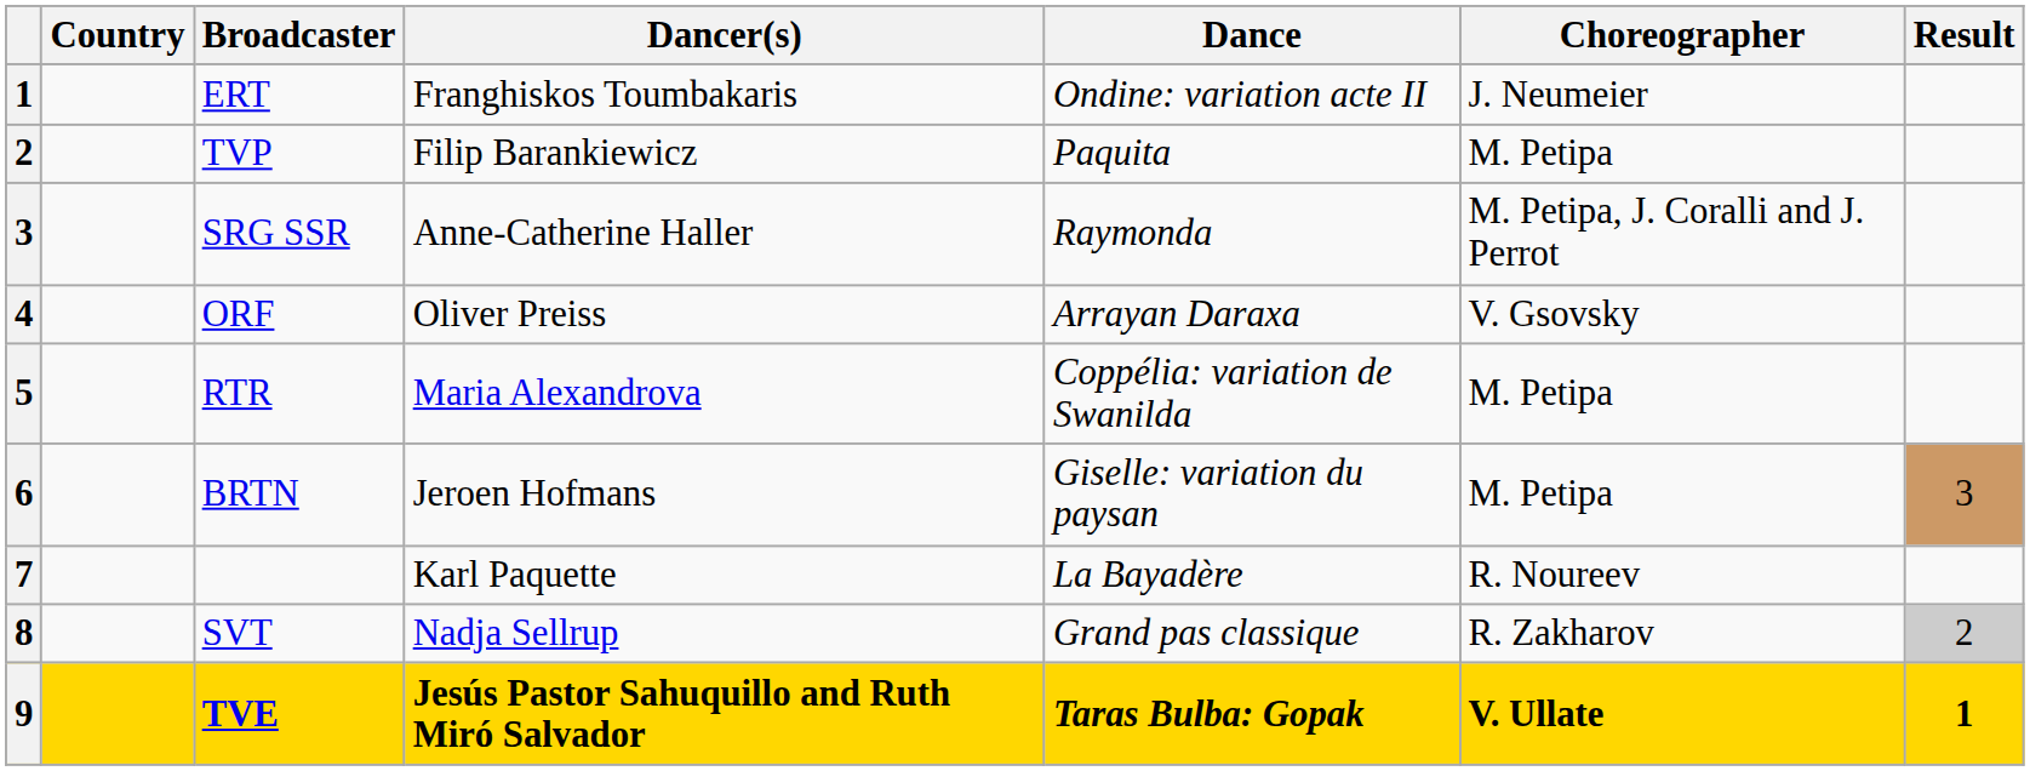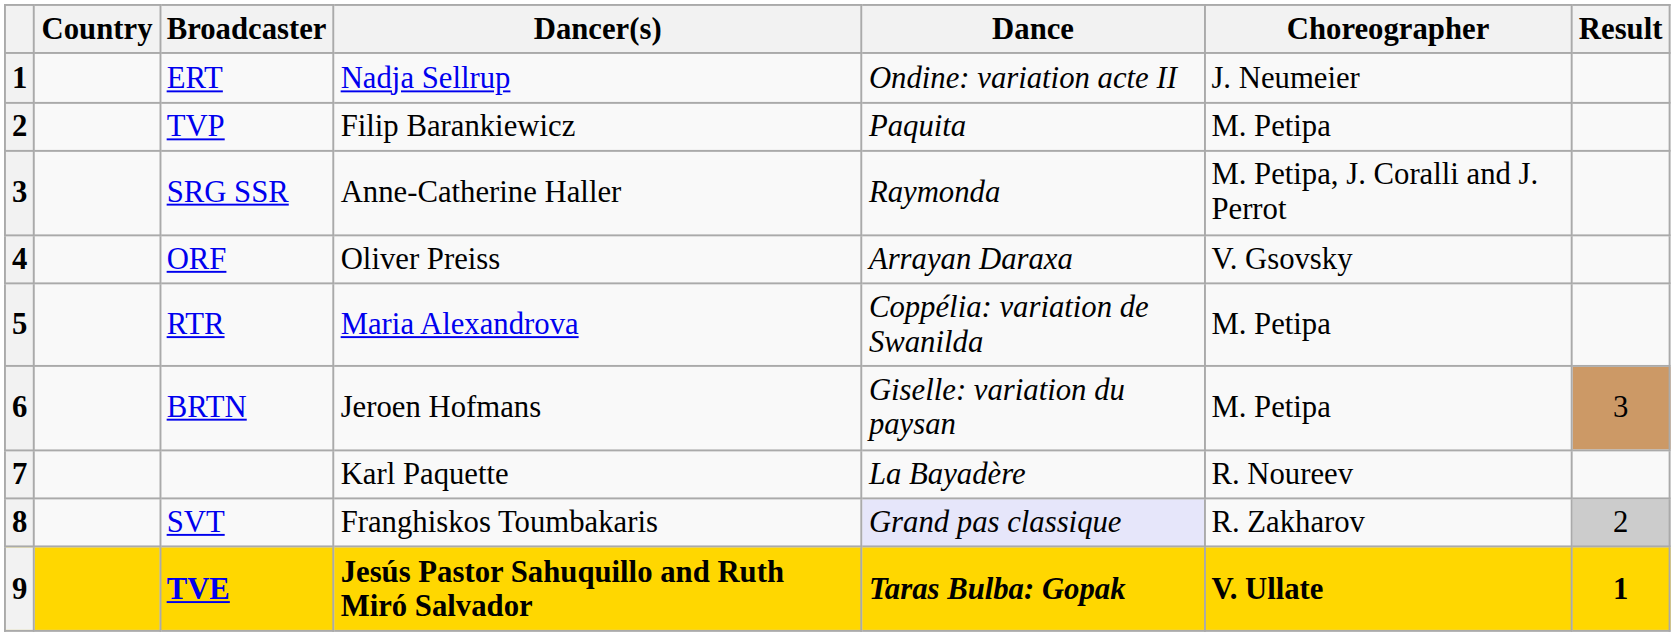ERT | Dancer(s): Franghiskos Toumbakaris -> Nadja Sellrup
SVT | Dancer(s): Nadja Sellrup -> Franghiskos Toumbakaris
SVT | Dance: no background -> lavender background
